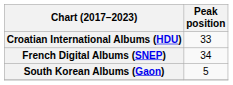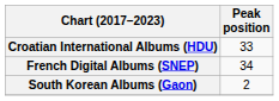South Korean Albums (Gaon) | Peak position: 5 -> 2
